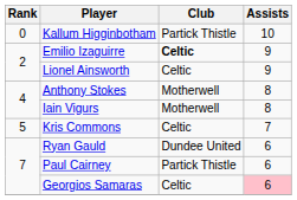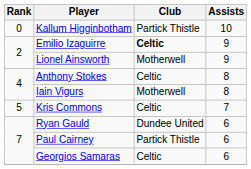Lionel Ainsworth | Club: Celtic -> Motherwell
Anthony Stokes | Club: Motherwell -> Celtic
Georgios Samaras | Assists: pink background -> no background
